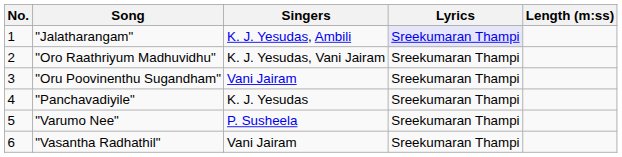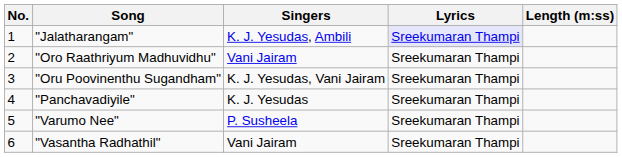"Oro Raathriyum Madhuvidhu" | Singers: K. J. Yesudas, Vani Jairam -> Vani Jairam
"Oru Poovinenthu Sugandham" | Singers: Vani Jairam -> K. J. Yesudas, Vani Jairam
